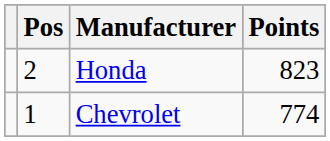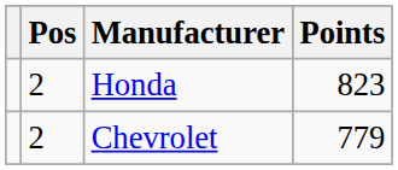Chevrolet | Pos: 1 -> 2
Chevrolet | Points: 774 -> 779
